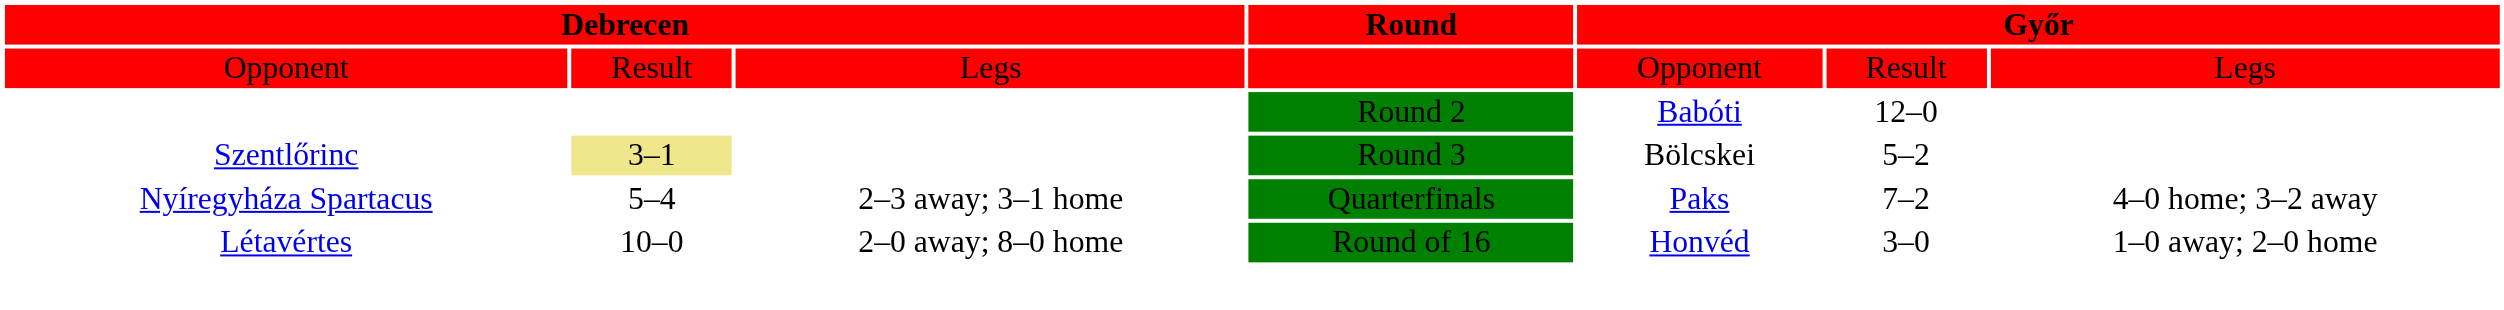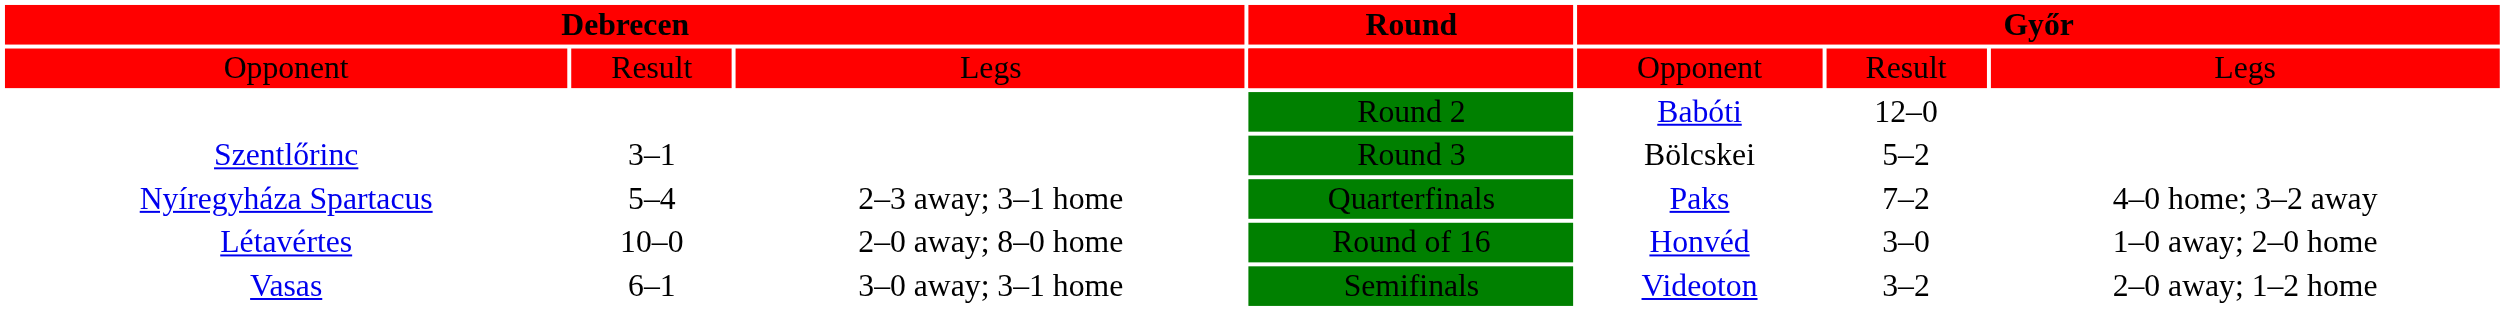Szentlőrinc | column 2: khaki background -> no background
+ row: Vasas | 6–1 | 3–0 away; 3–1 home | Semifinals | Videoton | 3–2 | 2–0 away; 1–2 home
